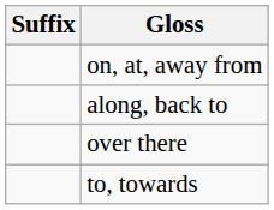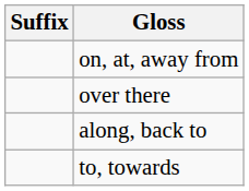rows swapped: along, back to <-> over there
